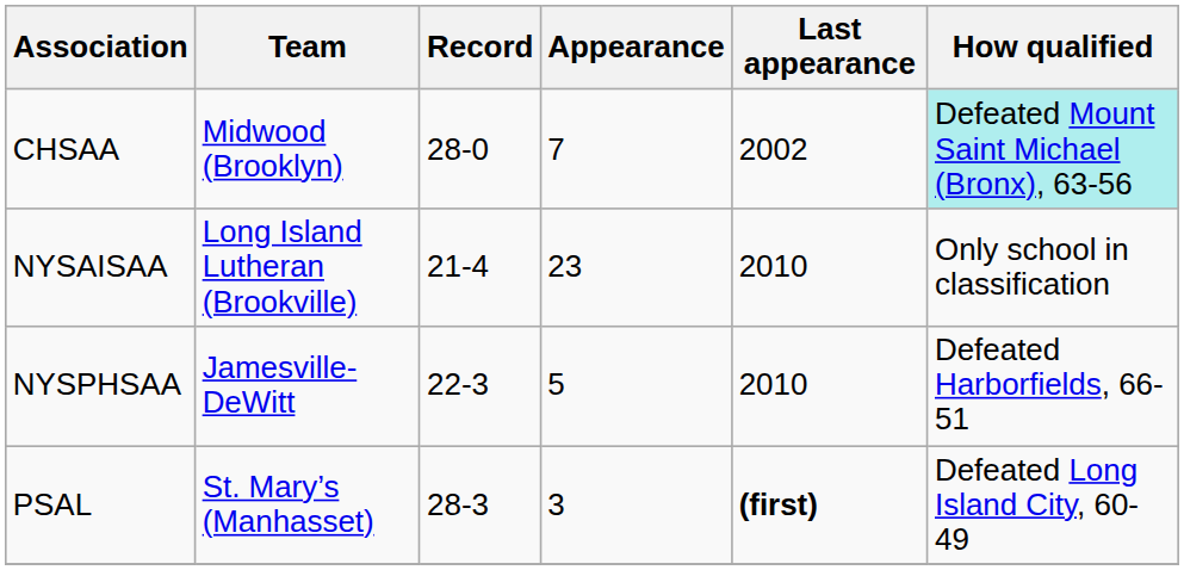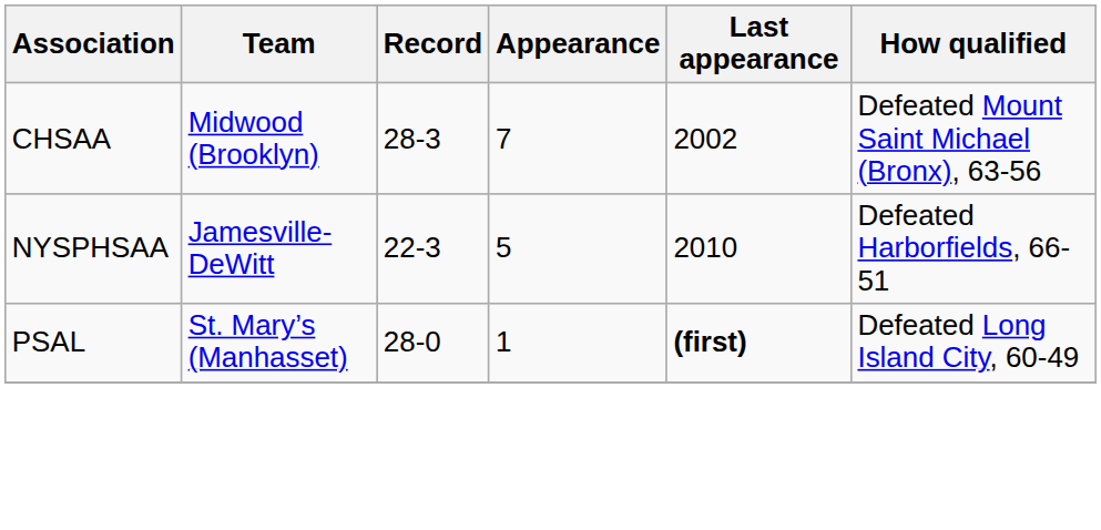CHSAA | Record: 28-0 -> 28-3
CHSAA | How qualified: paleturquoise background -> no background
- row: NYSAISAA | Long Island Lutheran (Brookville) | 21-4 | 23 | 2010 | Only school in classification
PSAL | Record: 28-3 -> 28-0
PSAL | Appearance: 3 -> 1
